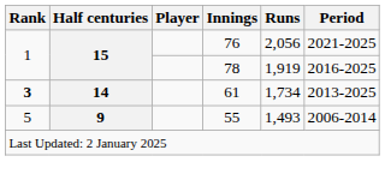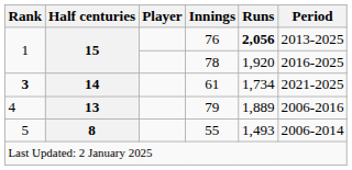76 | Runs: normal -> bold
76 | Period: 2021-2025 -> 2013-2025
78 | Runs: 1,919 -> 1,920
61 | Period: 2013-2025 -> 2021-2025
+ row: 4 | 13 | 79 | 1,889 | 2006-2016
55 | Half centuries: 9 -> 8
